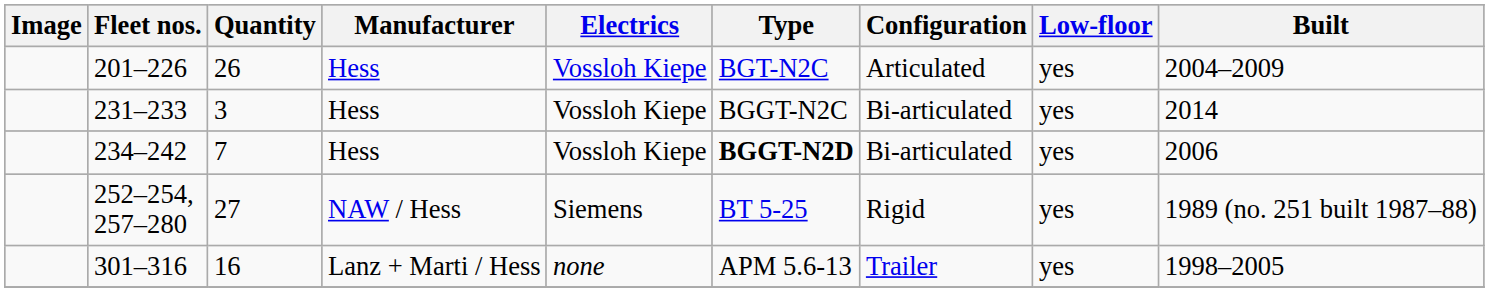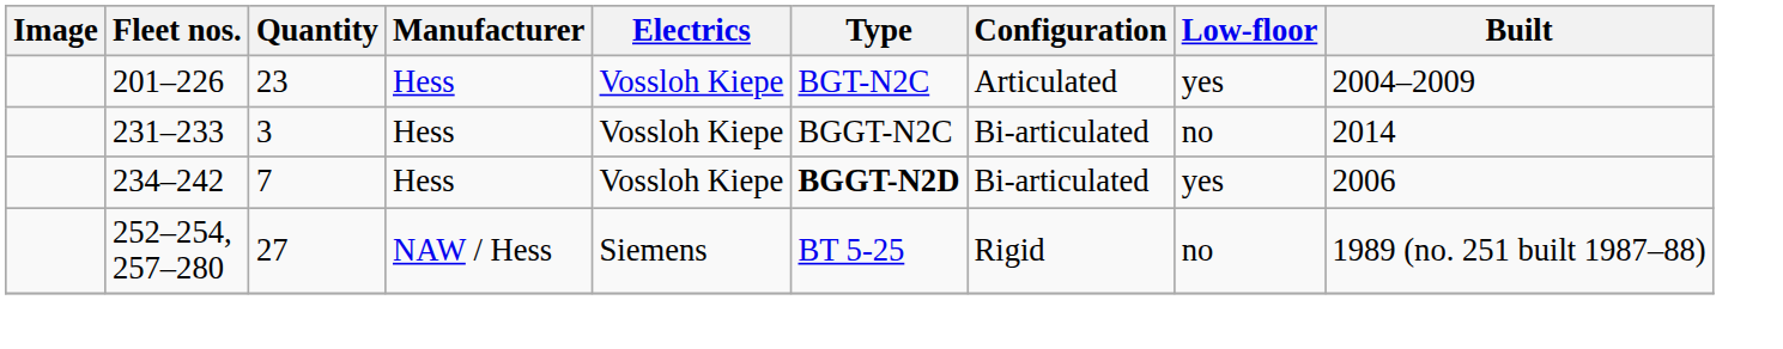201–226 | Quantity: 26 -> 23
231–233 | Low-floor: yes -> no
252–254, 257–280 | Low-floor: yes -> no
- row: 301–316 | 16 | Lanz + Marti / Hess | none | APM 5.6-13 | Trailer | yes | 1998–2005
